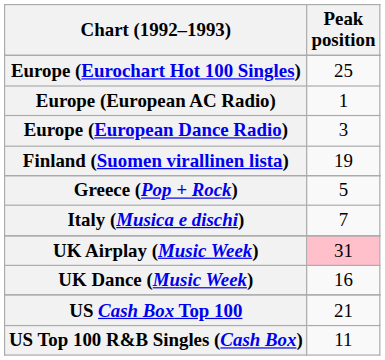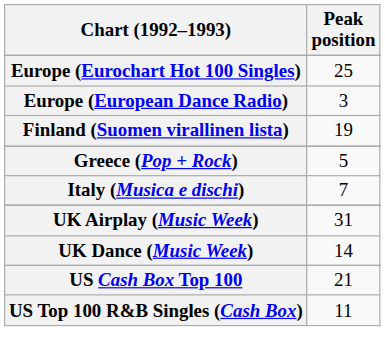- row: Europe (European AC Radio) | 1
UK Airplay (Music Week) | Peak position: pink background -> no background
UK Dance (Music Week) | Peak position: 16 -> 14
